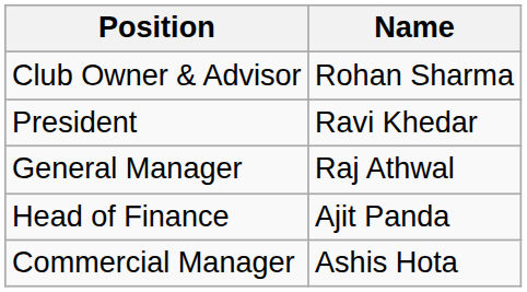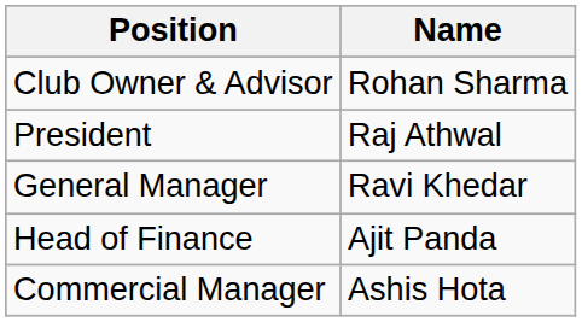President | Name: Ravi Khedar -> Raj Athwal
General Manager | Name: Raj Athwal -> Ravi Khedar
